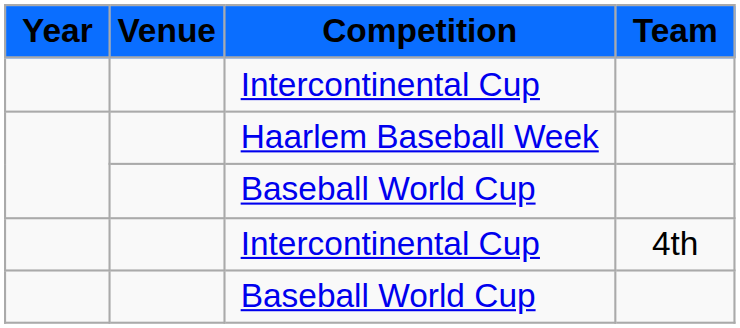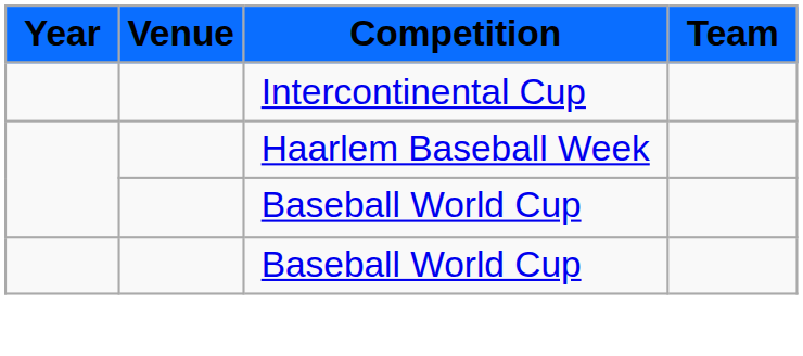- row: Intercontinental Cup | 4th
